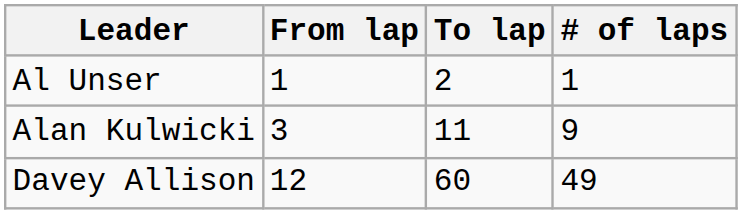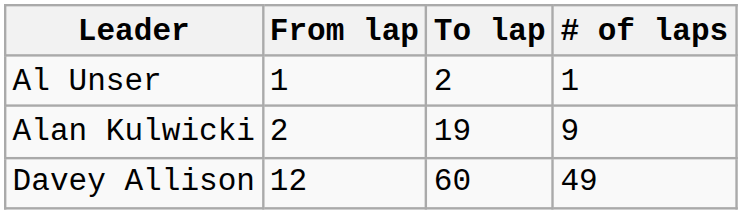Alan Kulwicki | From lap: 3 -> 2
Alan Kulwicki | To lap: 11 -> 19
